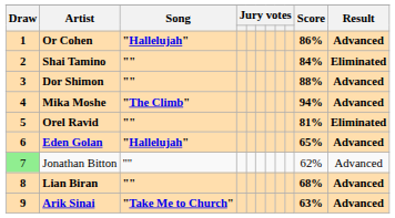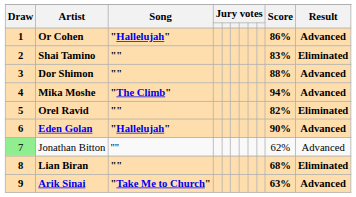Shai Tamino | Score: 84% -> 83%
Orel Ravid | Score: 81% -> 82%
Eden Golan | Score: 65% -> 90%
Lian Biran | Result: Advanced -> Eliminated
